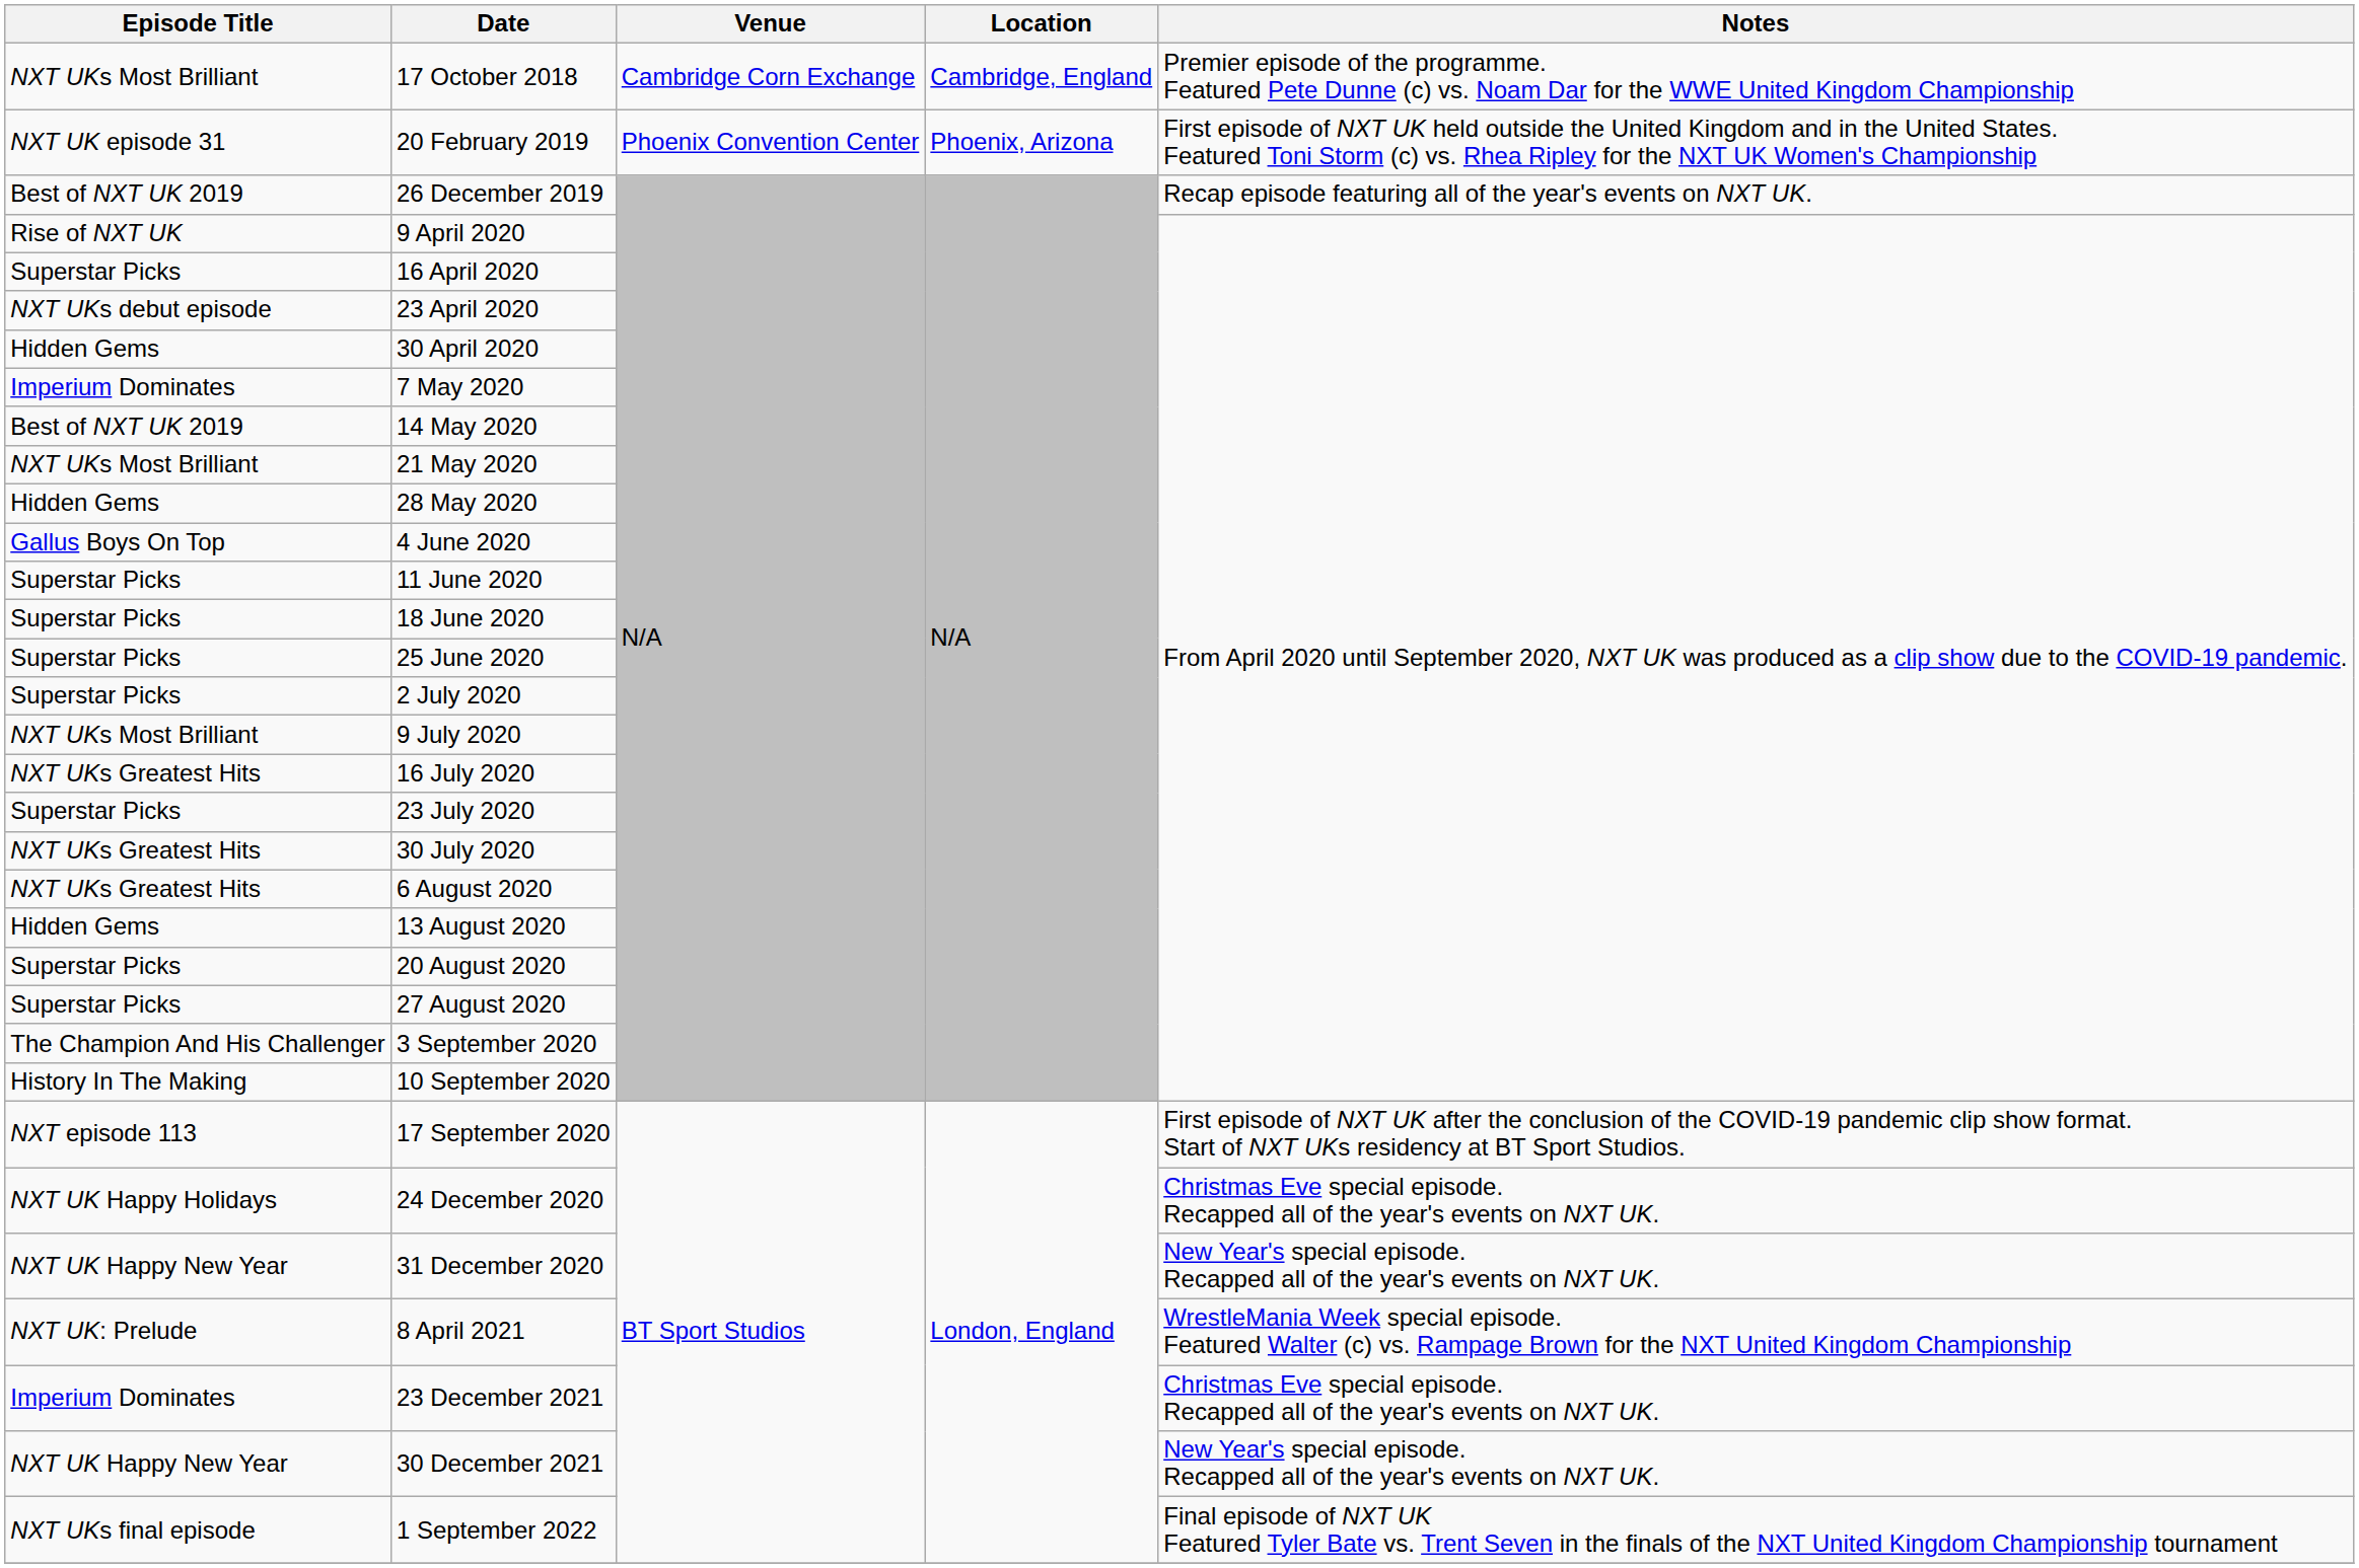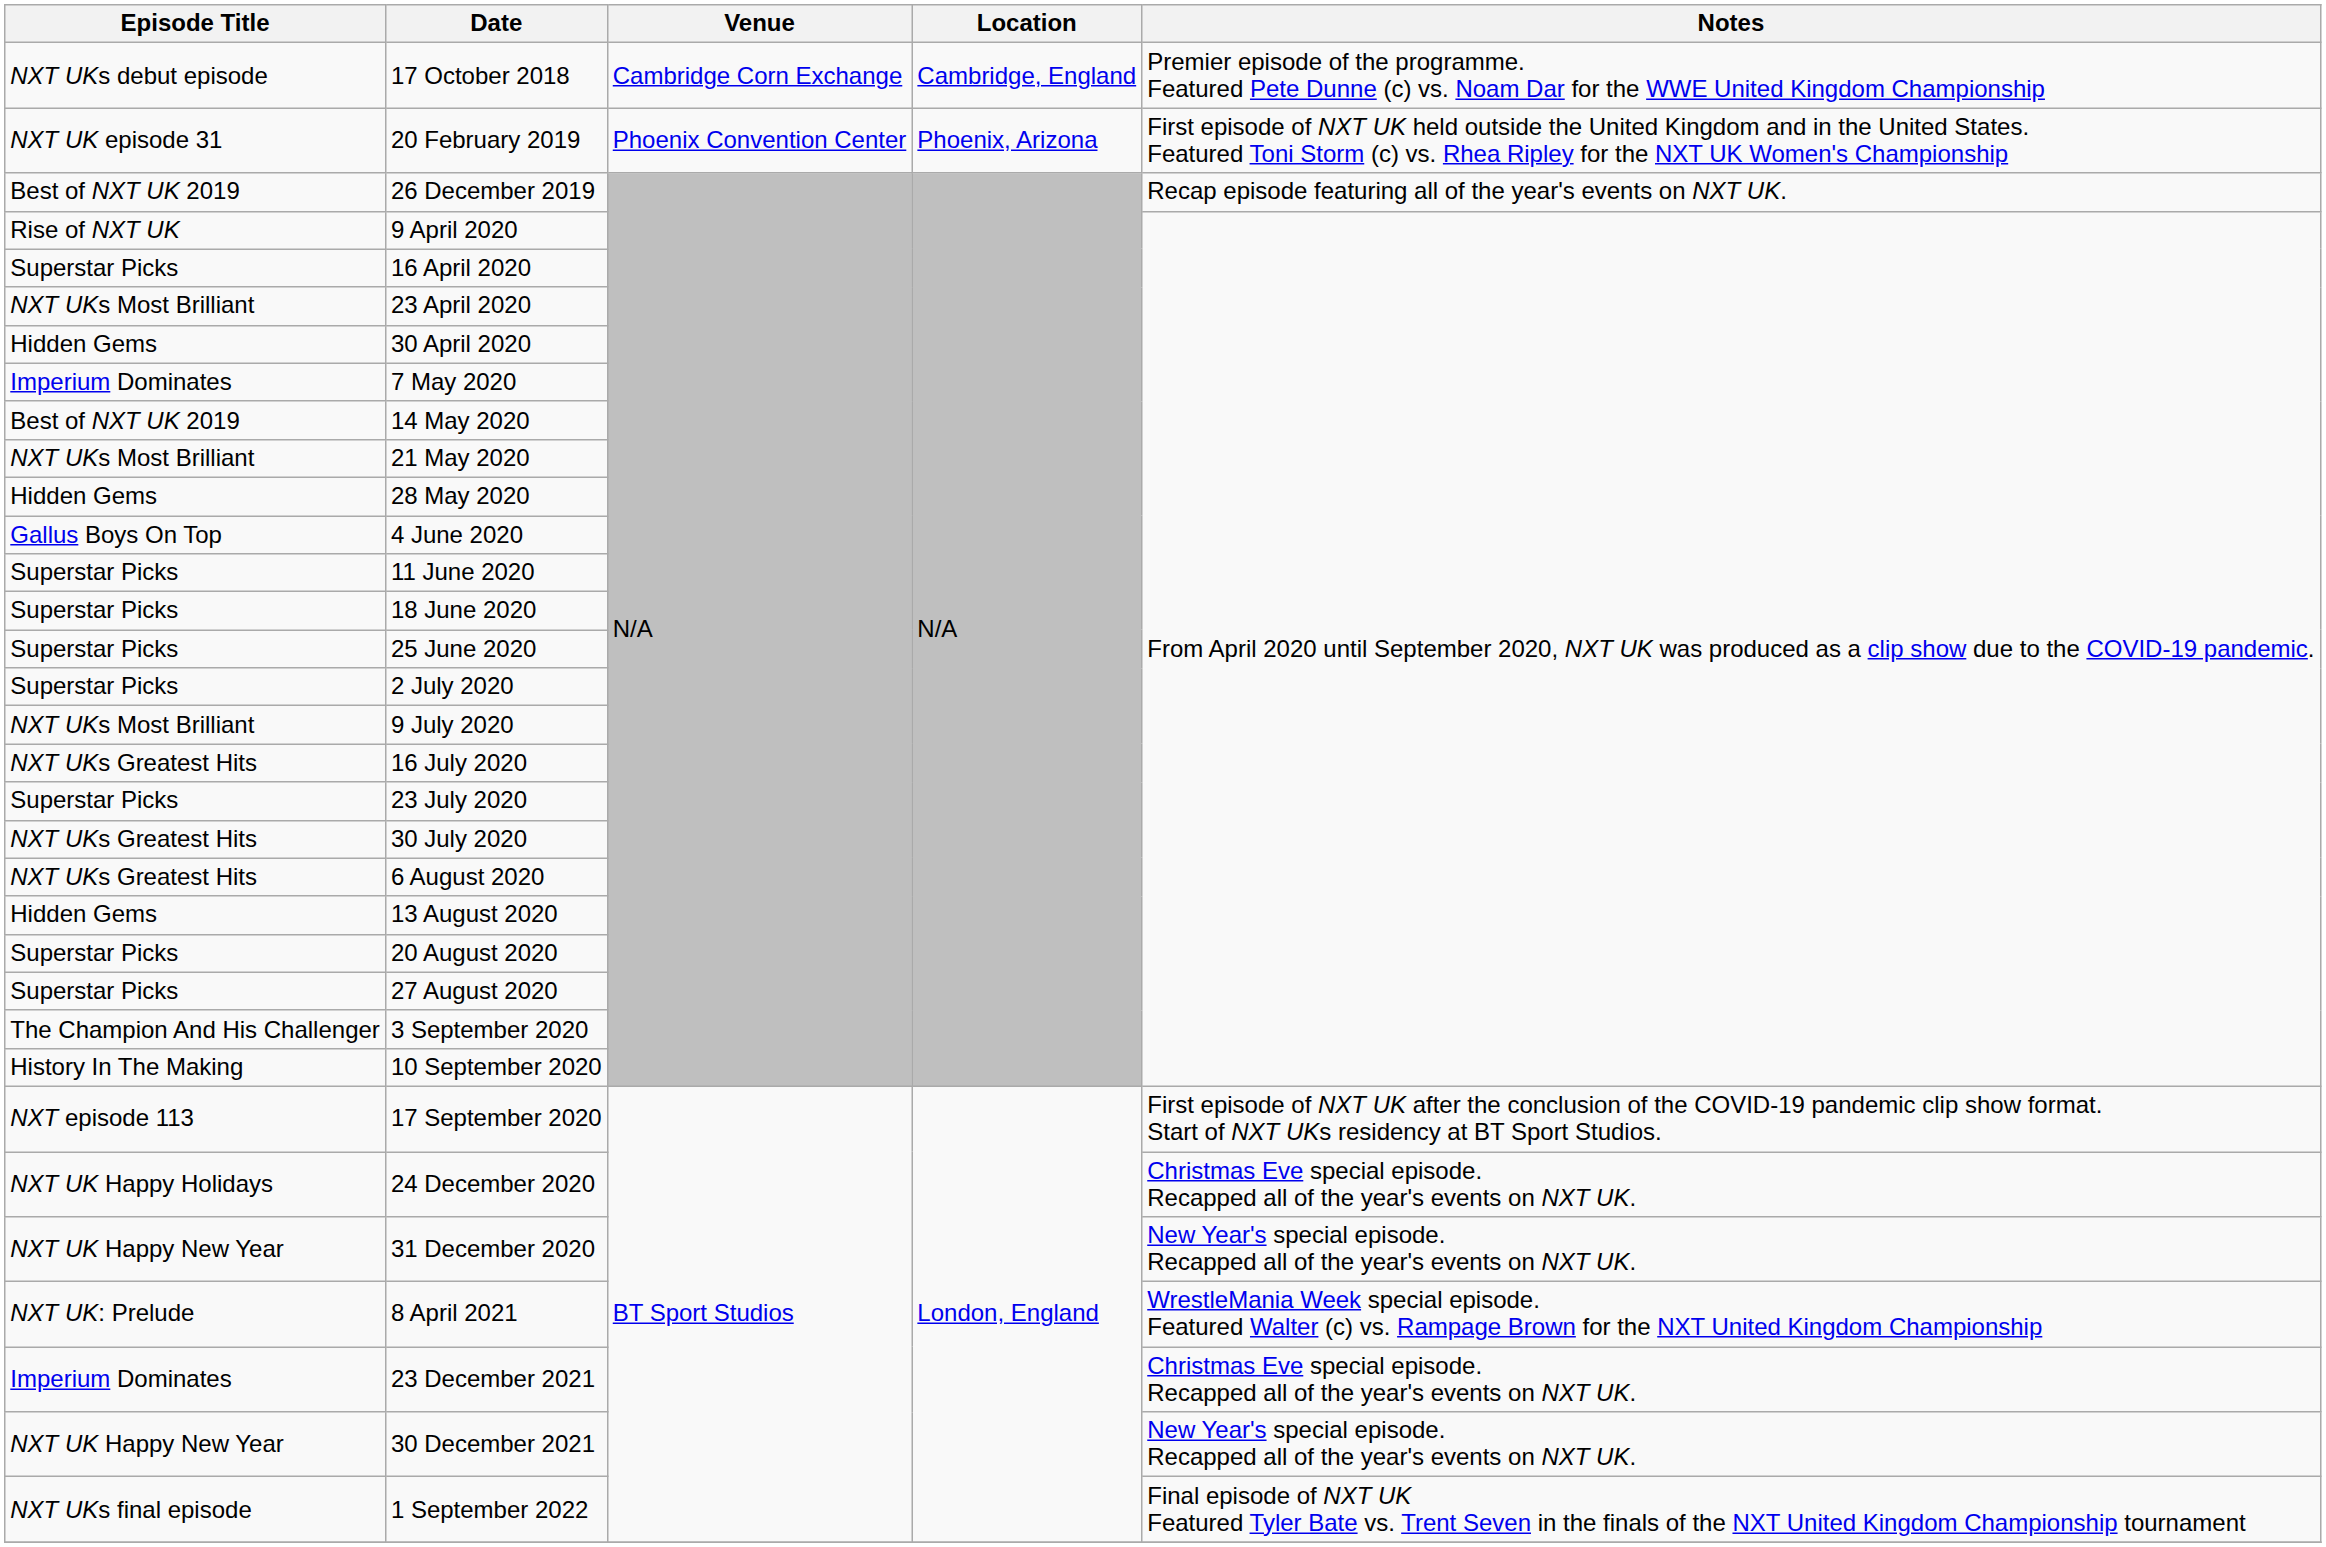17 October 2018 | Episode Title: NXT UKs Most Brilliant -> NXT UKs debut episode
23 April 2020 | Episode Title: NXT UKs debut episode -> NXT UKs Most Brilliant
